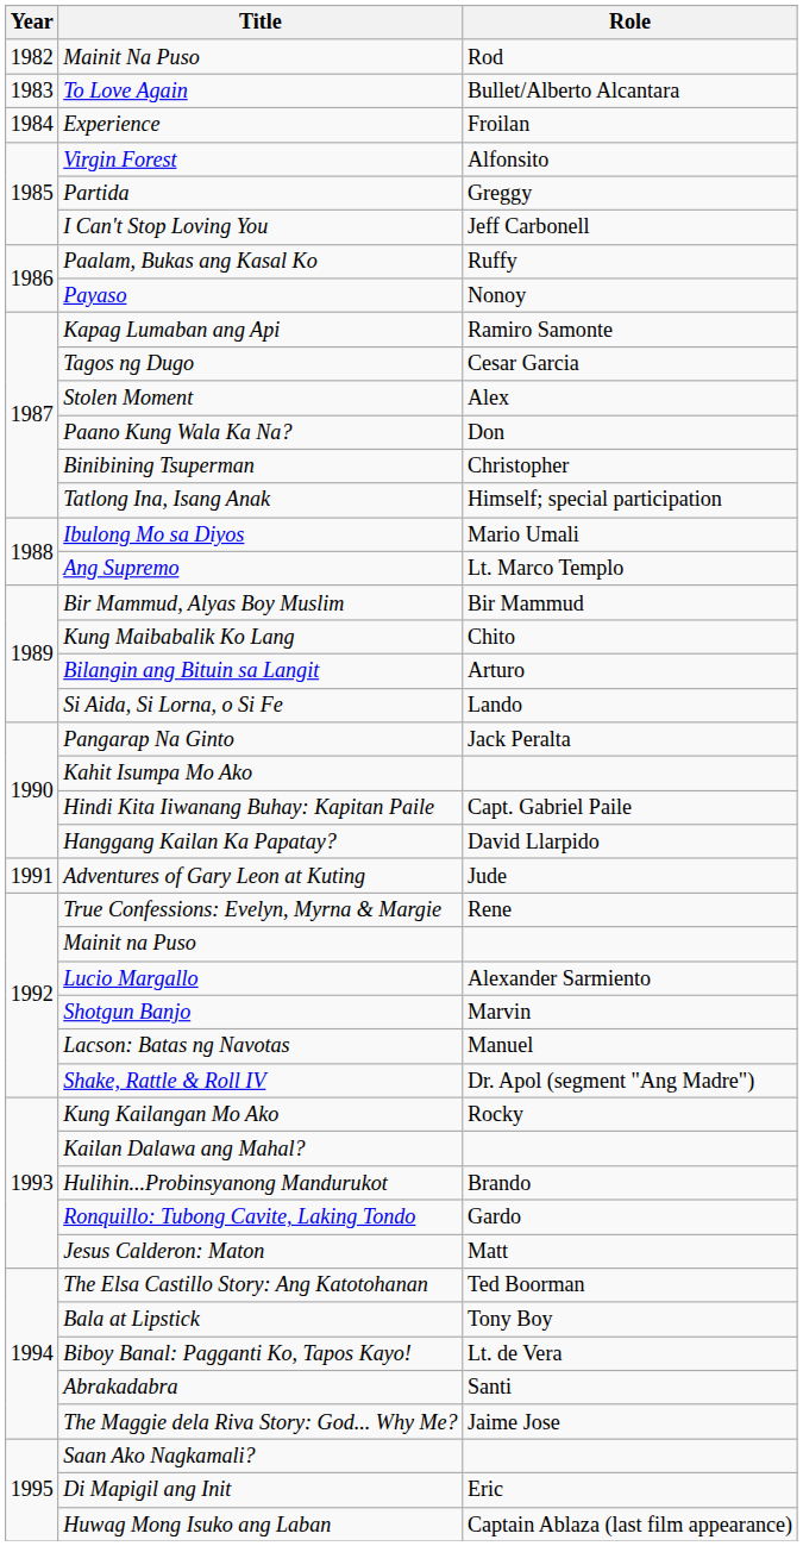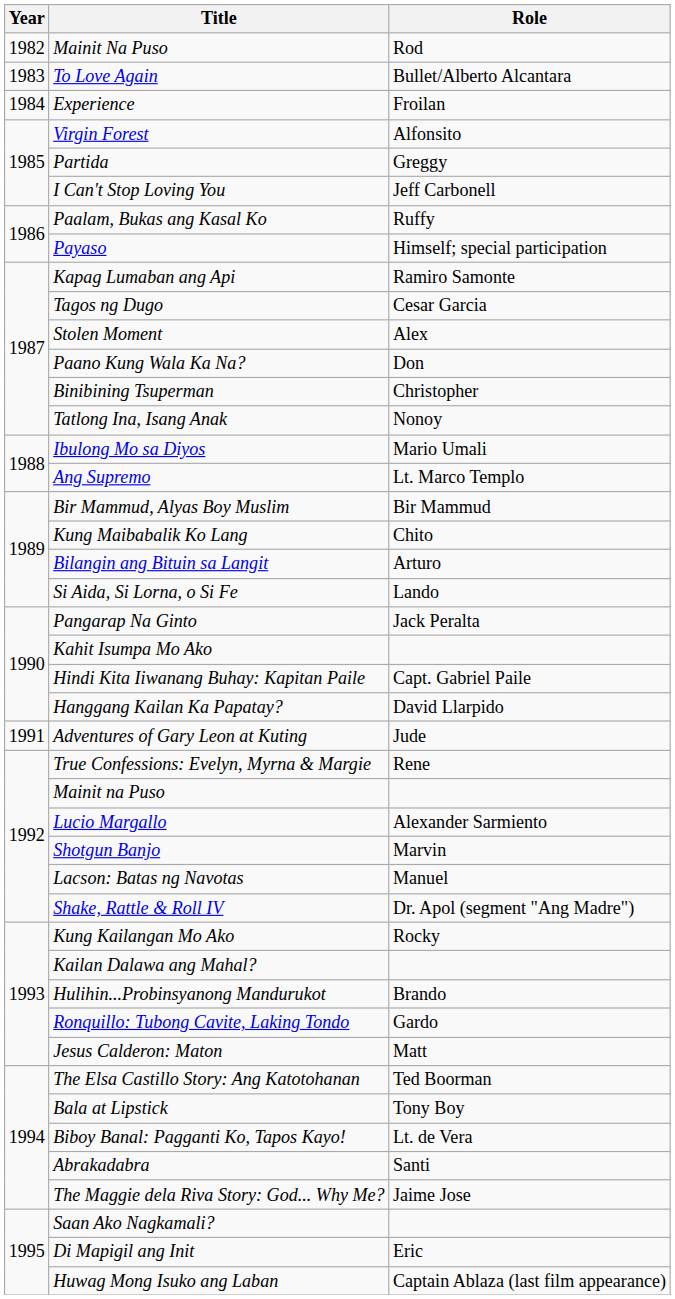Payaso | Role: Nonoy -> Himself; special participation
Tatlong Ina, Isang Anak | Role: Himself; special participation -> Nonoy
